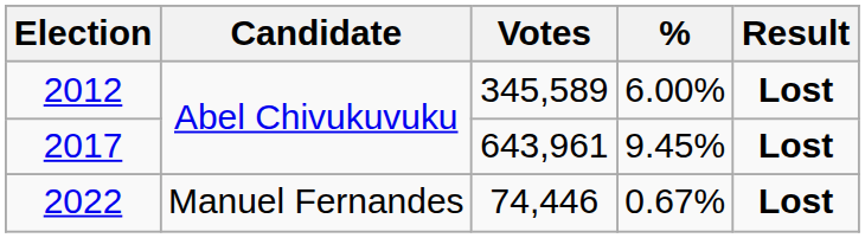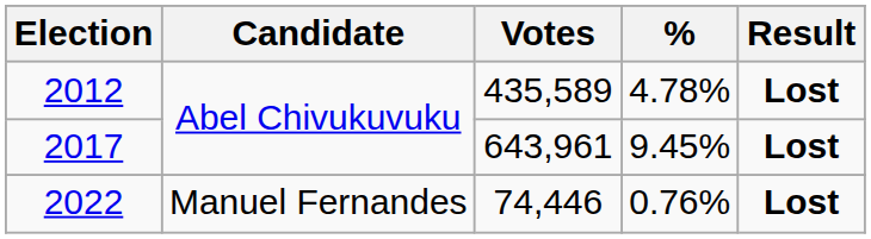2012 | Votes: 345,589 -> 435,589
2012 | %: 6.00% -> 4.78%
2022 | %: 0.67% -> 0.76%
